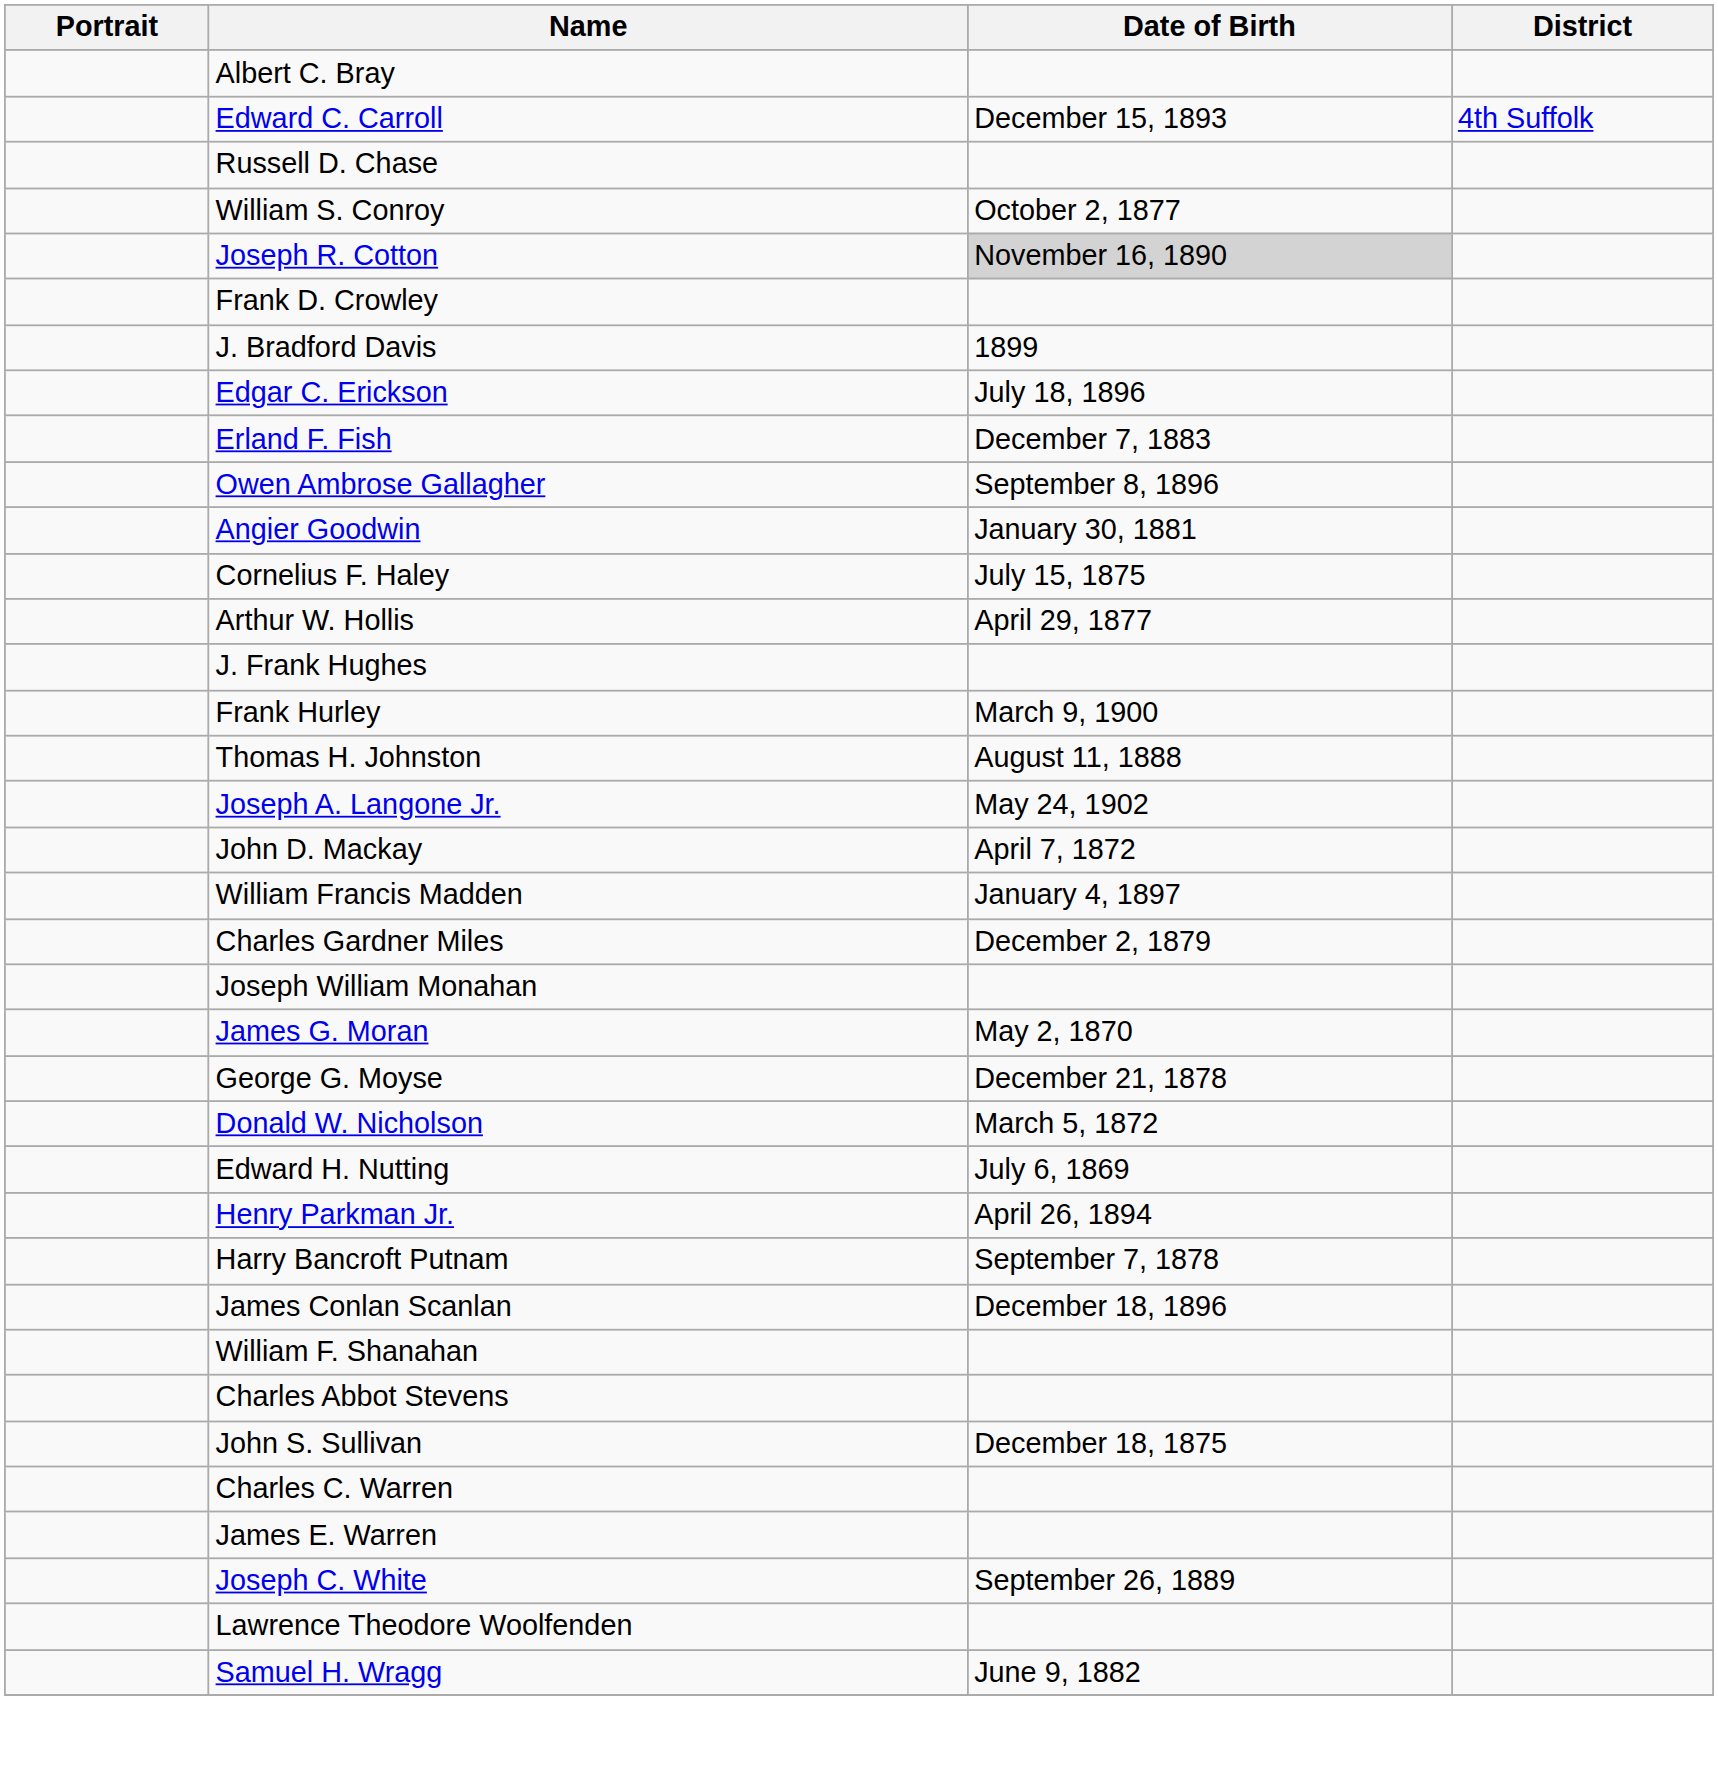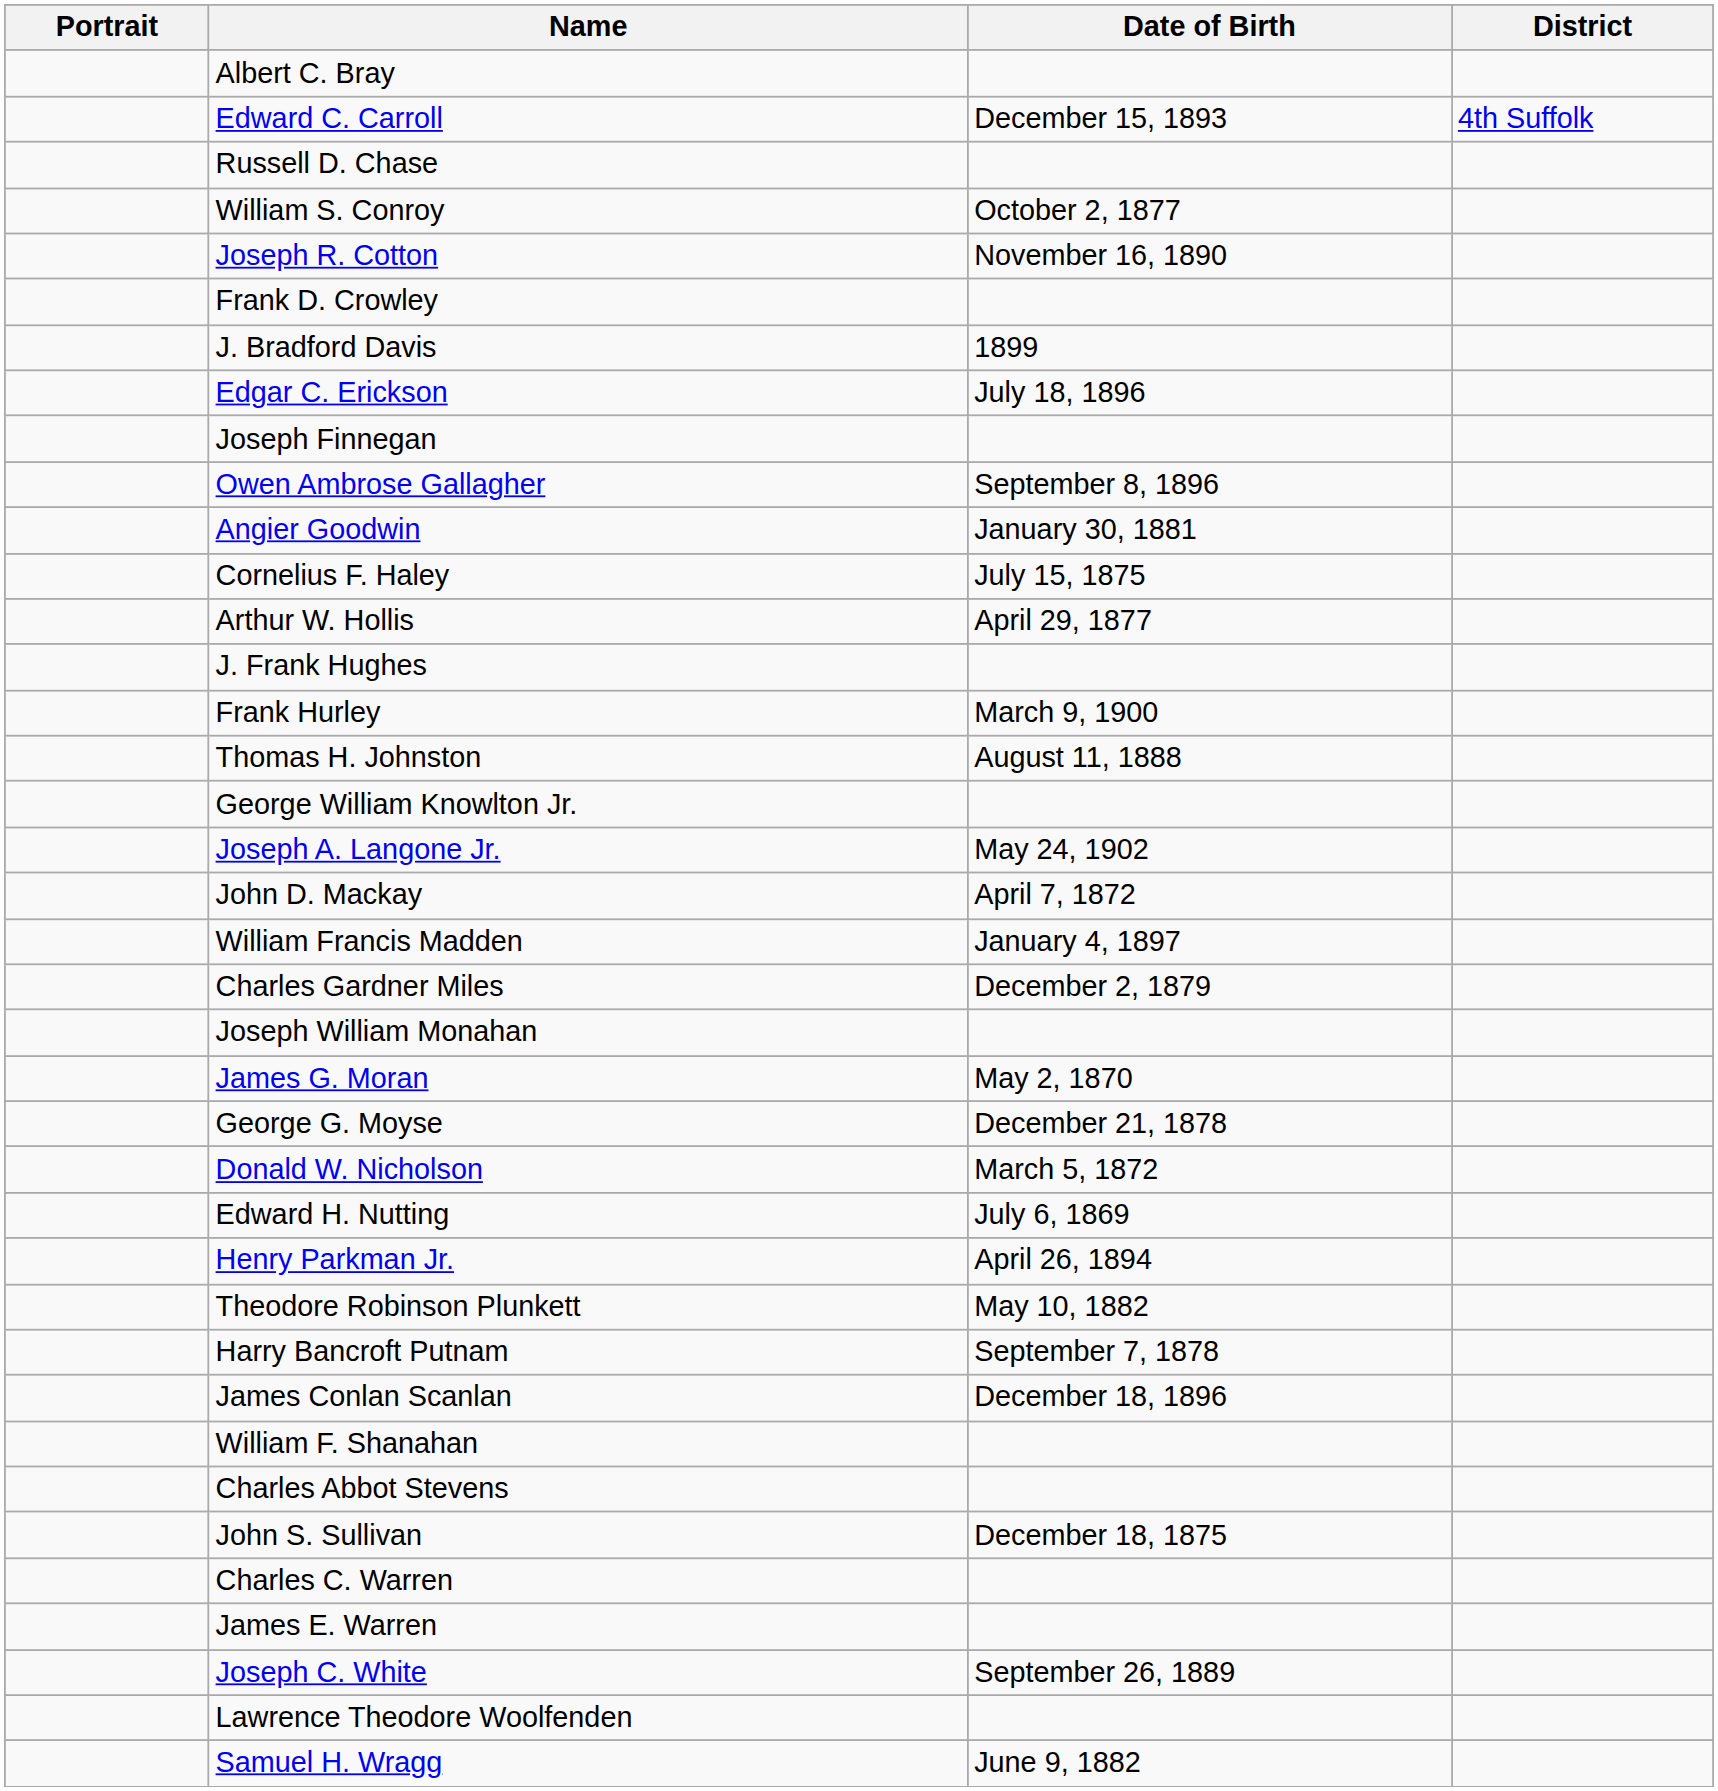Joseph R. Cotton | Date of Birth: lightgrey background -> no background
+ row: Joseph Finnegan
- row: Erland F. Fish | December 7, 1883
+ row: George William Knowlton Jr.
+ row: Theodore Robinson Plunkett | May 10, 1882
